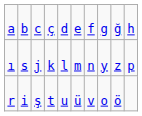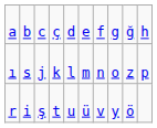ı | column 8: y -> o
r | column 8: o -> y
